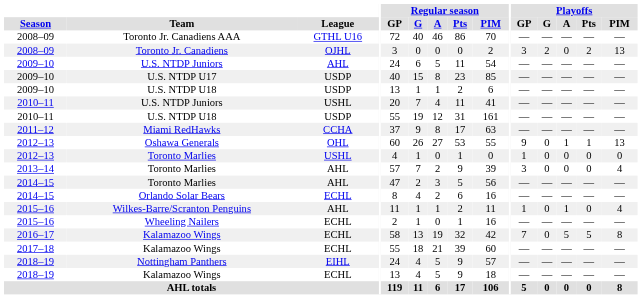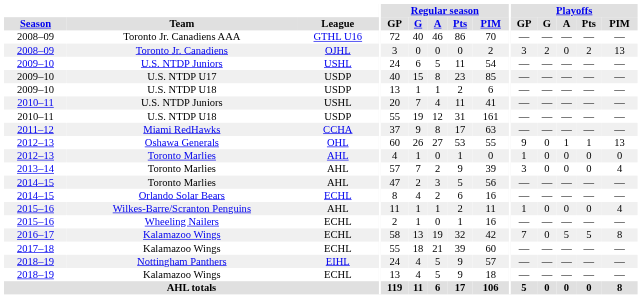2009–10 / U.S. NTDP Juniors | League: AHL -> USHL
2012–13 / Toronto Marlies | League: USHL -> AHL
Wilkes-Barre/Scranton Penguins | Playoffs / A: 1 -> 0
